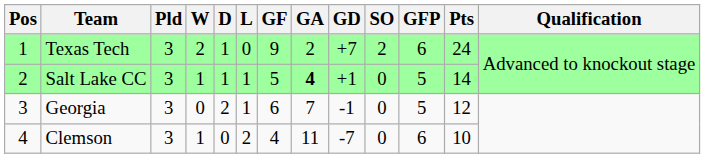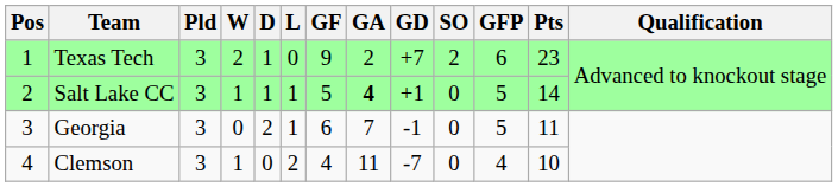Texas Tech | Pts: 24 -> 23
Georgia | Pts: 12 -> 11
Clemson | GFP: 6 -> 4
